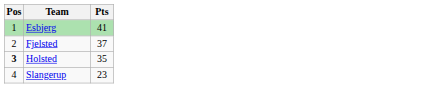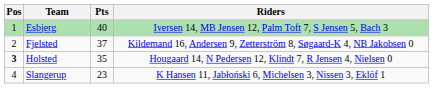+ column: Riders | Iversen 14, MB Jensen 12, Palm Toft 7, S Jensen 5, Bach 3 | Kildemand 16, Andersen 9, Zetterström 8, Søgaard-K 4, NB Jakobsen 0 | Hougaard 14, N Pedersen 12, Klindt 7, R Jensen 4, Nielsen 0 | K Hansen 11, Jabłoński 6, Michelsen 3, Nissen 3, Eklöf 1
Esbjerg | Pts: 41 -> 40
